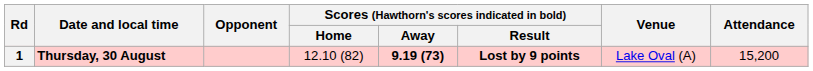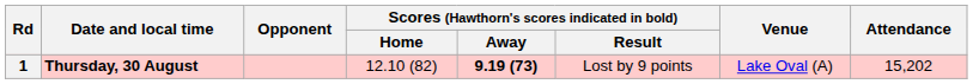1 | Scores (Hawthorn's scores indicated in bold) / Result: bold -> normal
1 | Attendance: 15,200 -> 15,202
